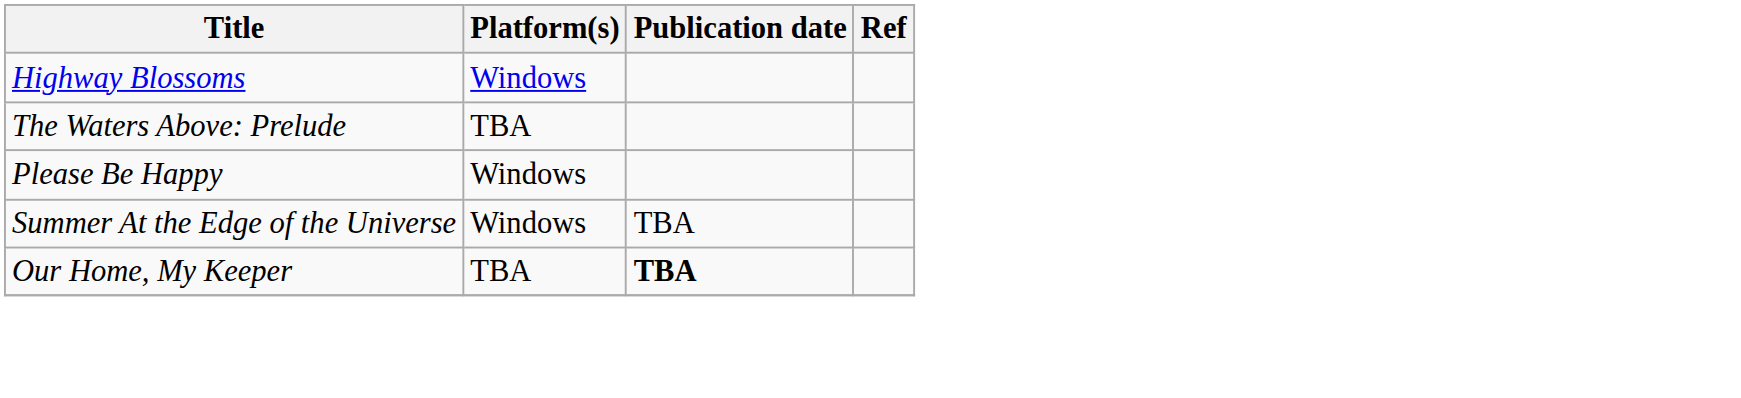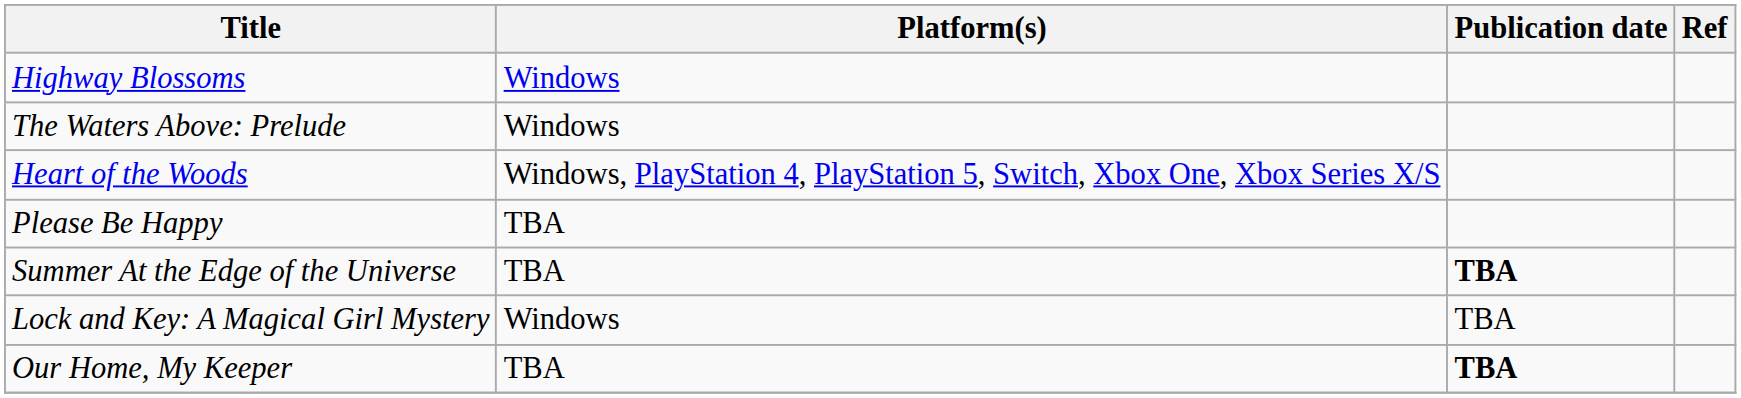The Waters Above: Prelude | Platform(s): TBA -> Windows
+ row: Heart of the Woods | Windows, PlayStation 4, PlayStation 5, Switch, Xbox One, Xbox Series X/S
Please Be Happy | Platform(s): Windows -> TBA
Summer At the Edge of the Universe | Platform(s): Windows -> TBA
Summer At the Edge of the Universe | Publication date: normal -> bold
+ row: Lock and Key: A Magical Girl Mystery | Windows | TBA
